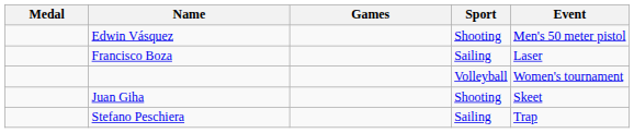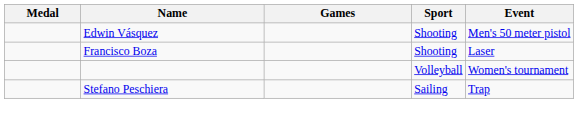Francisco Boza | Sport: Sailing -> Shooting
- row: Juan Giha | Shooting | Skeet
